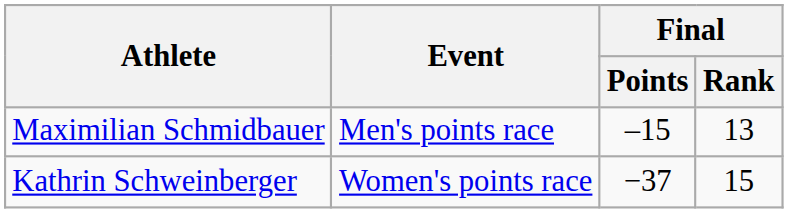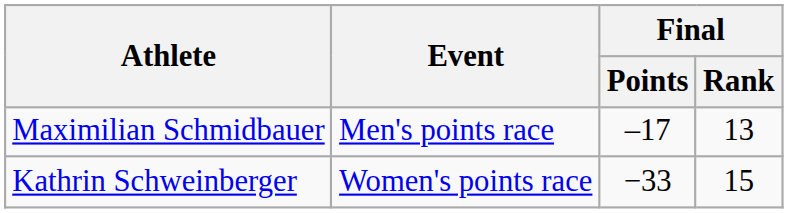Maximilian Schmidbauer | Final / Points: –15 -> –17
Kathrin Schweinberger | Final / Points: −37 -> −33
